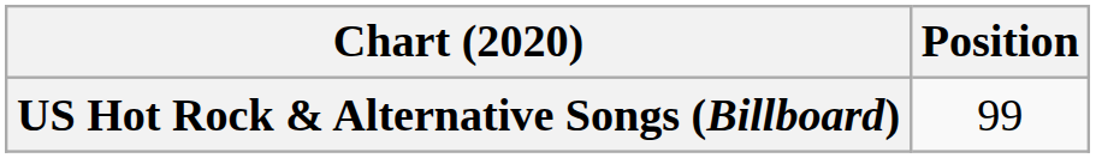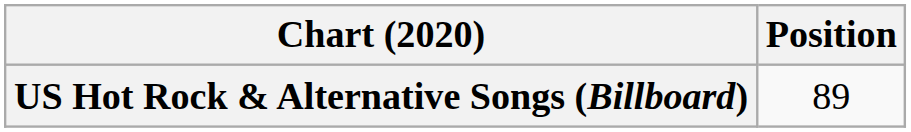US Hot Rock & Alternative Songs (Billboard) | Position: 99 -> 89
